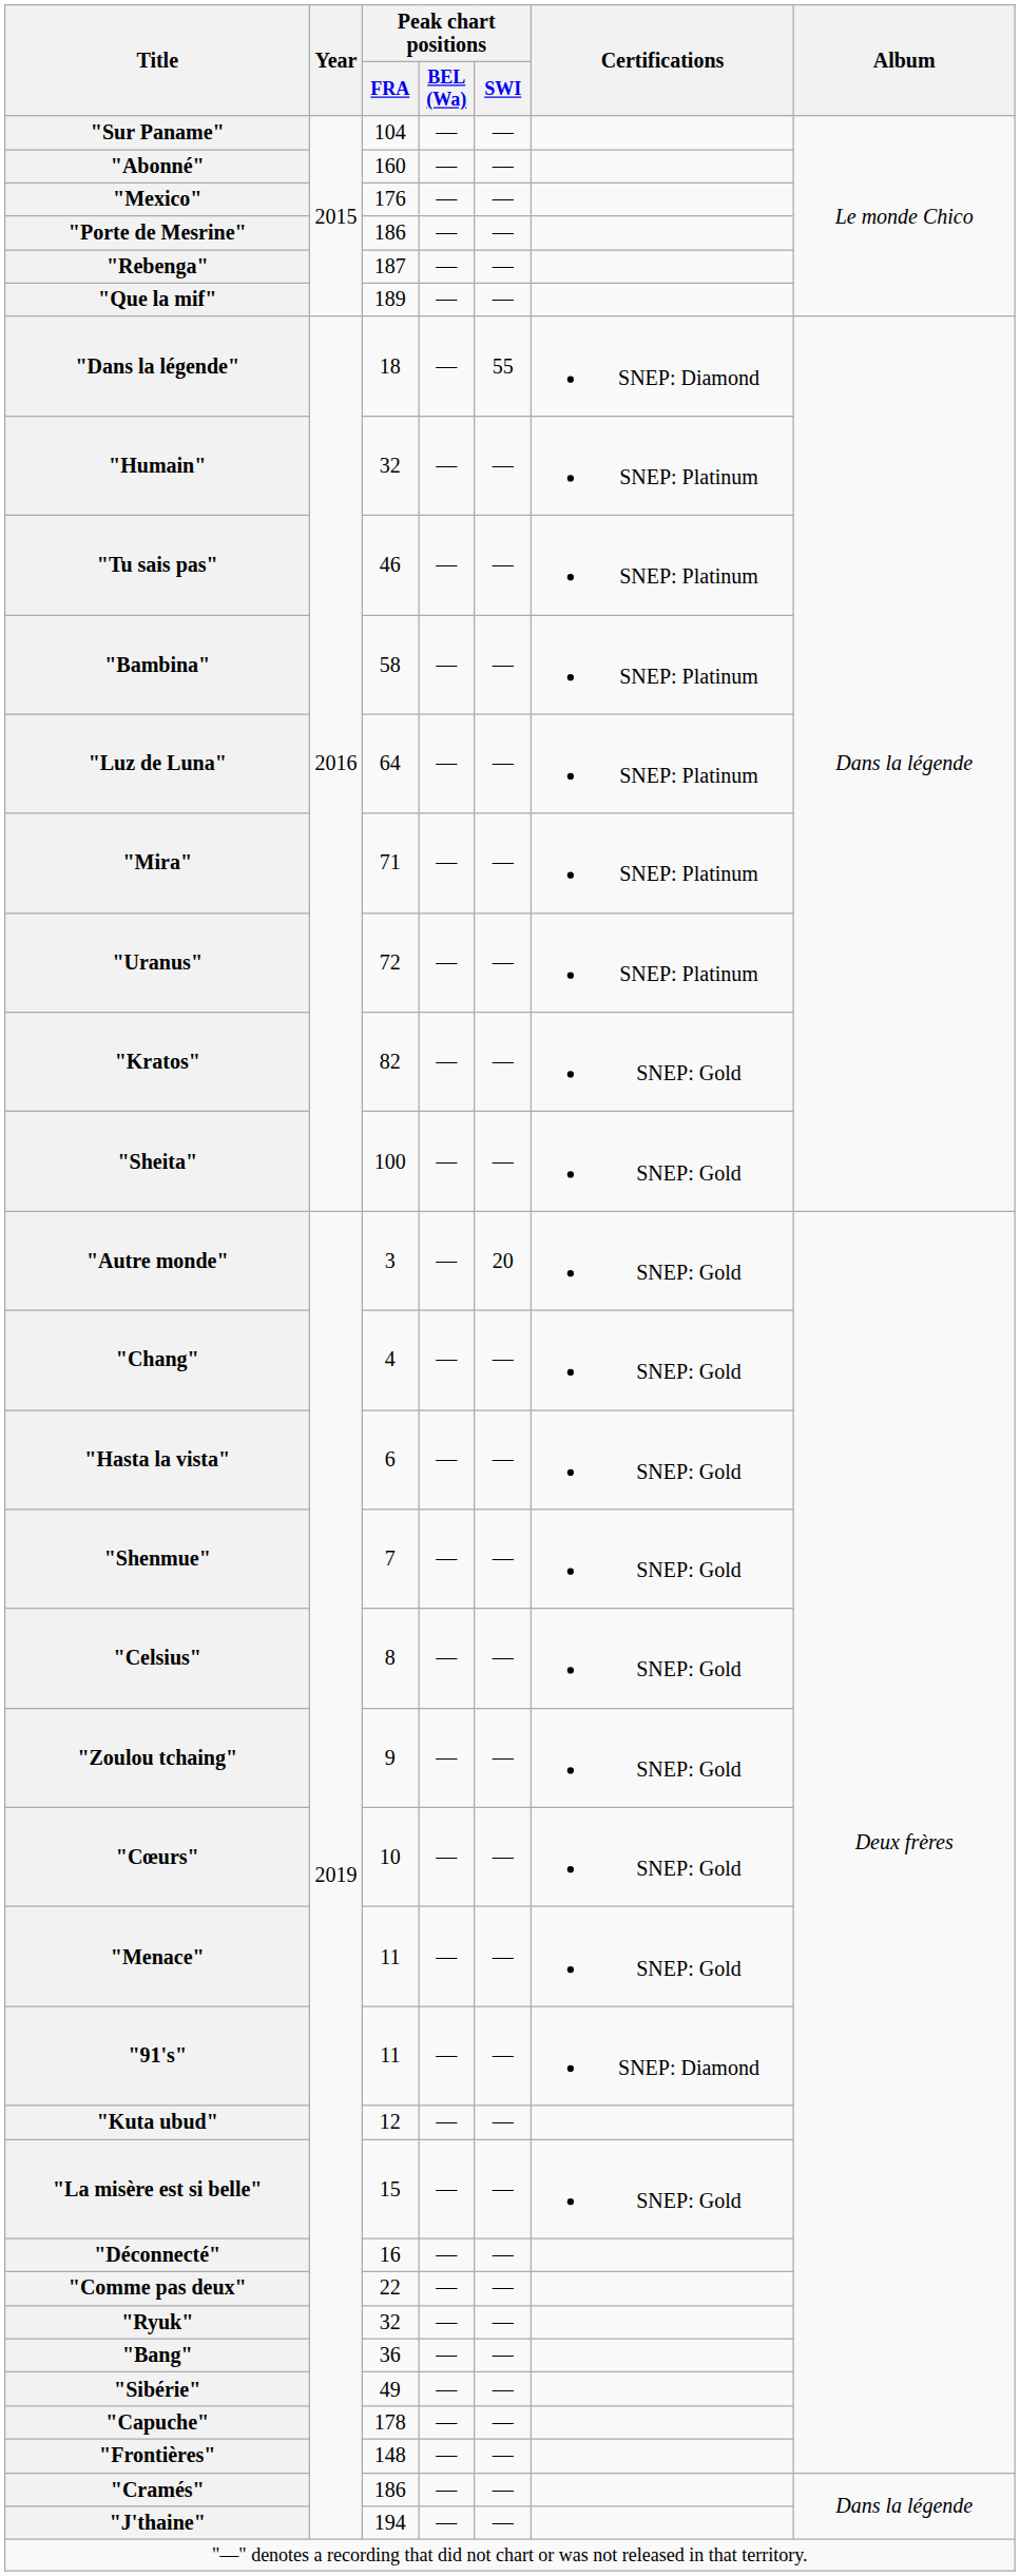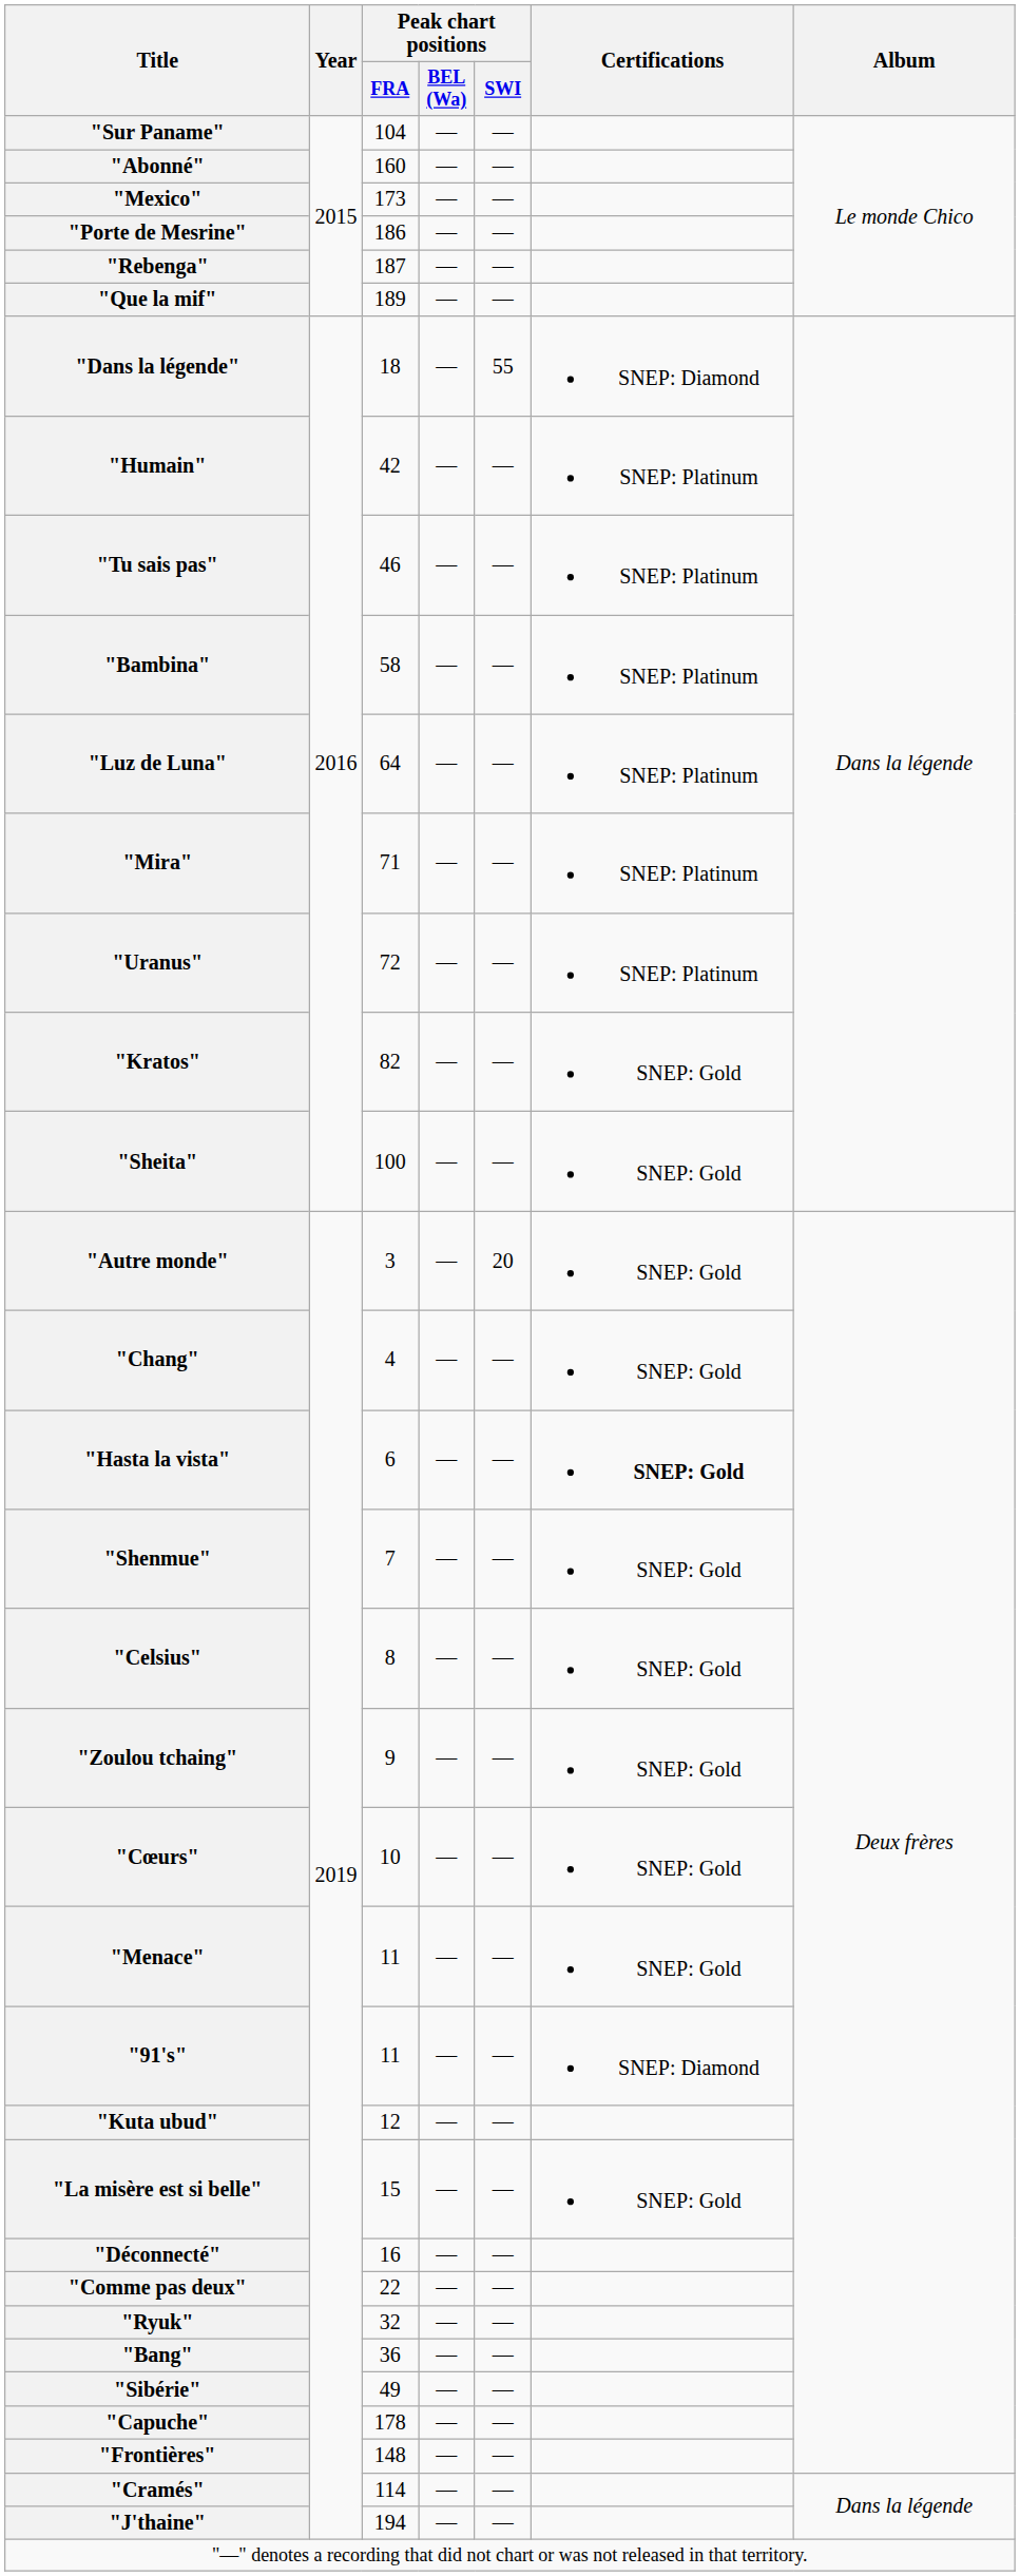"Mexico" | Peak chart positions / FRA: 176 -> 173
"Humain" | Peak chart positions / FRA: 32 -> 42
"Hasta la vista" | Certifications: normal -> bold
"Cramés" | Peak chart positions / FRA: 186 -> 114
